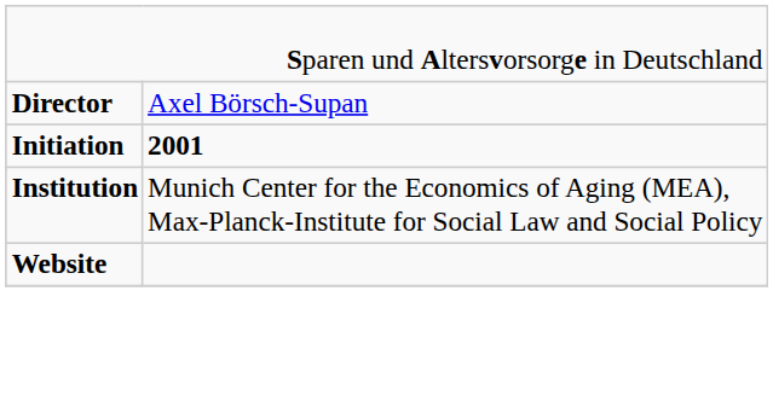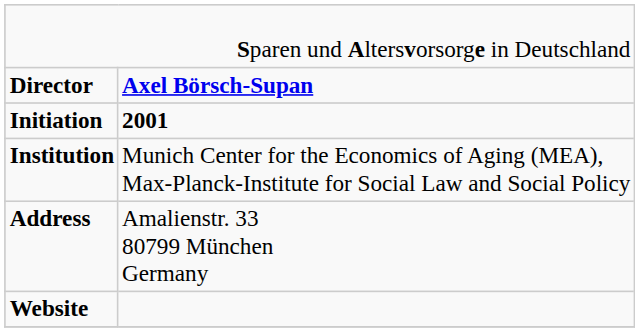Director | column 2: normal -> bold
+ row: Address | Amalienstr. 33 80799 München Germany
